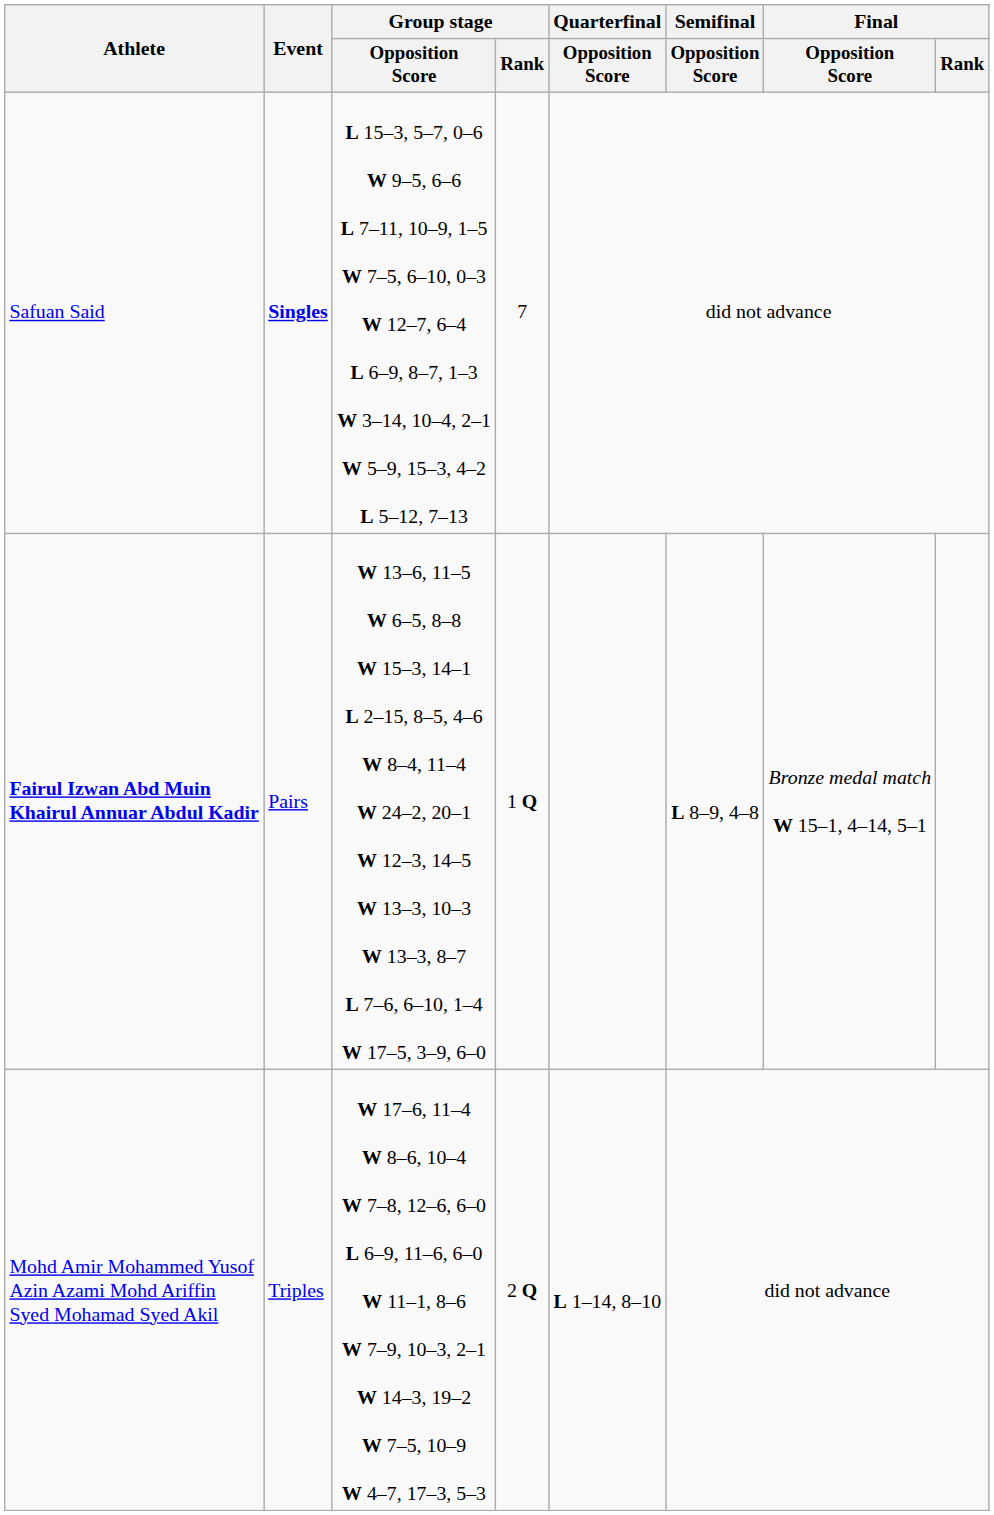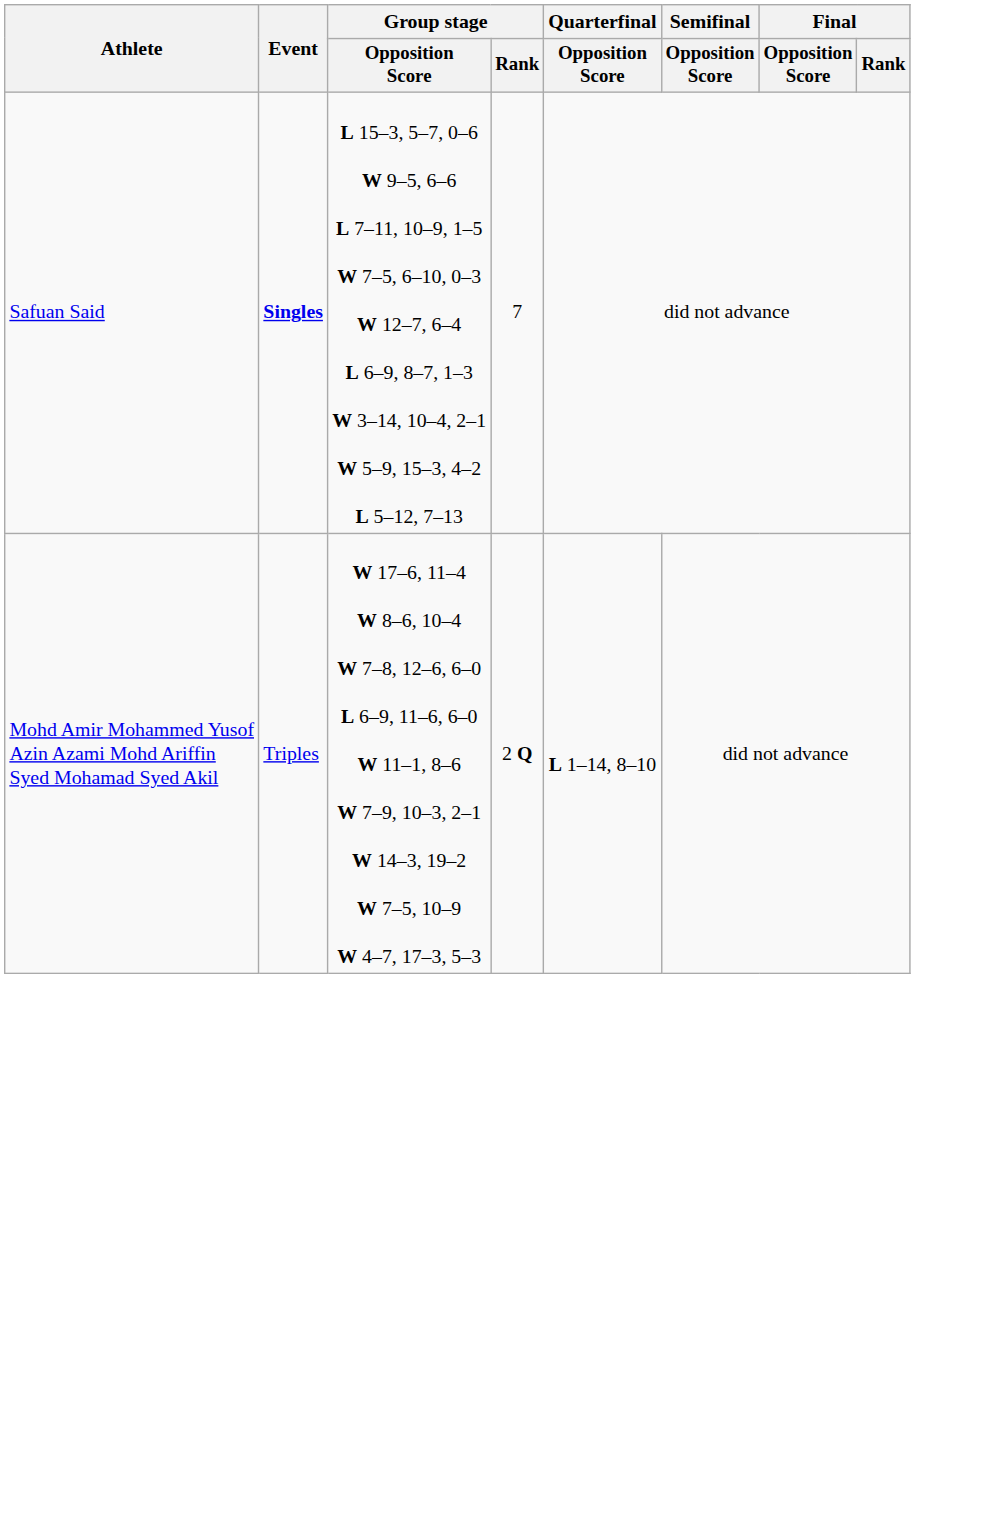- row: Fairul Izwan Abd Muin Khairul Annuar Abdul Kadir | Pairs | W 13–6, 11–5 W 6–5, 8–8 W 15–3, 14–1 L 2–15, 8–5, 4–6 W 8–4, 11–4 W 24–2, 20–1 W 12–3, 14–5 W 13–3, 10–3 W 13–3, 8–7 L 7–6, 6–10, 1–4 W 17–5, 3–9, 6–0 | 1 Q | L 8–9, 4–8 | Bronze medal match W 15–1, 4–14, 5–1
